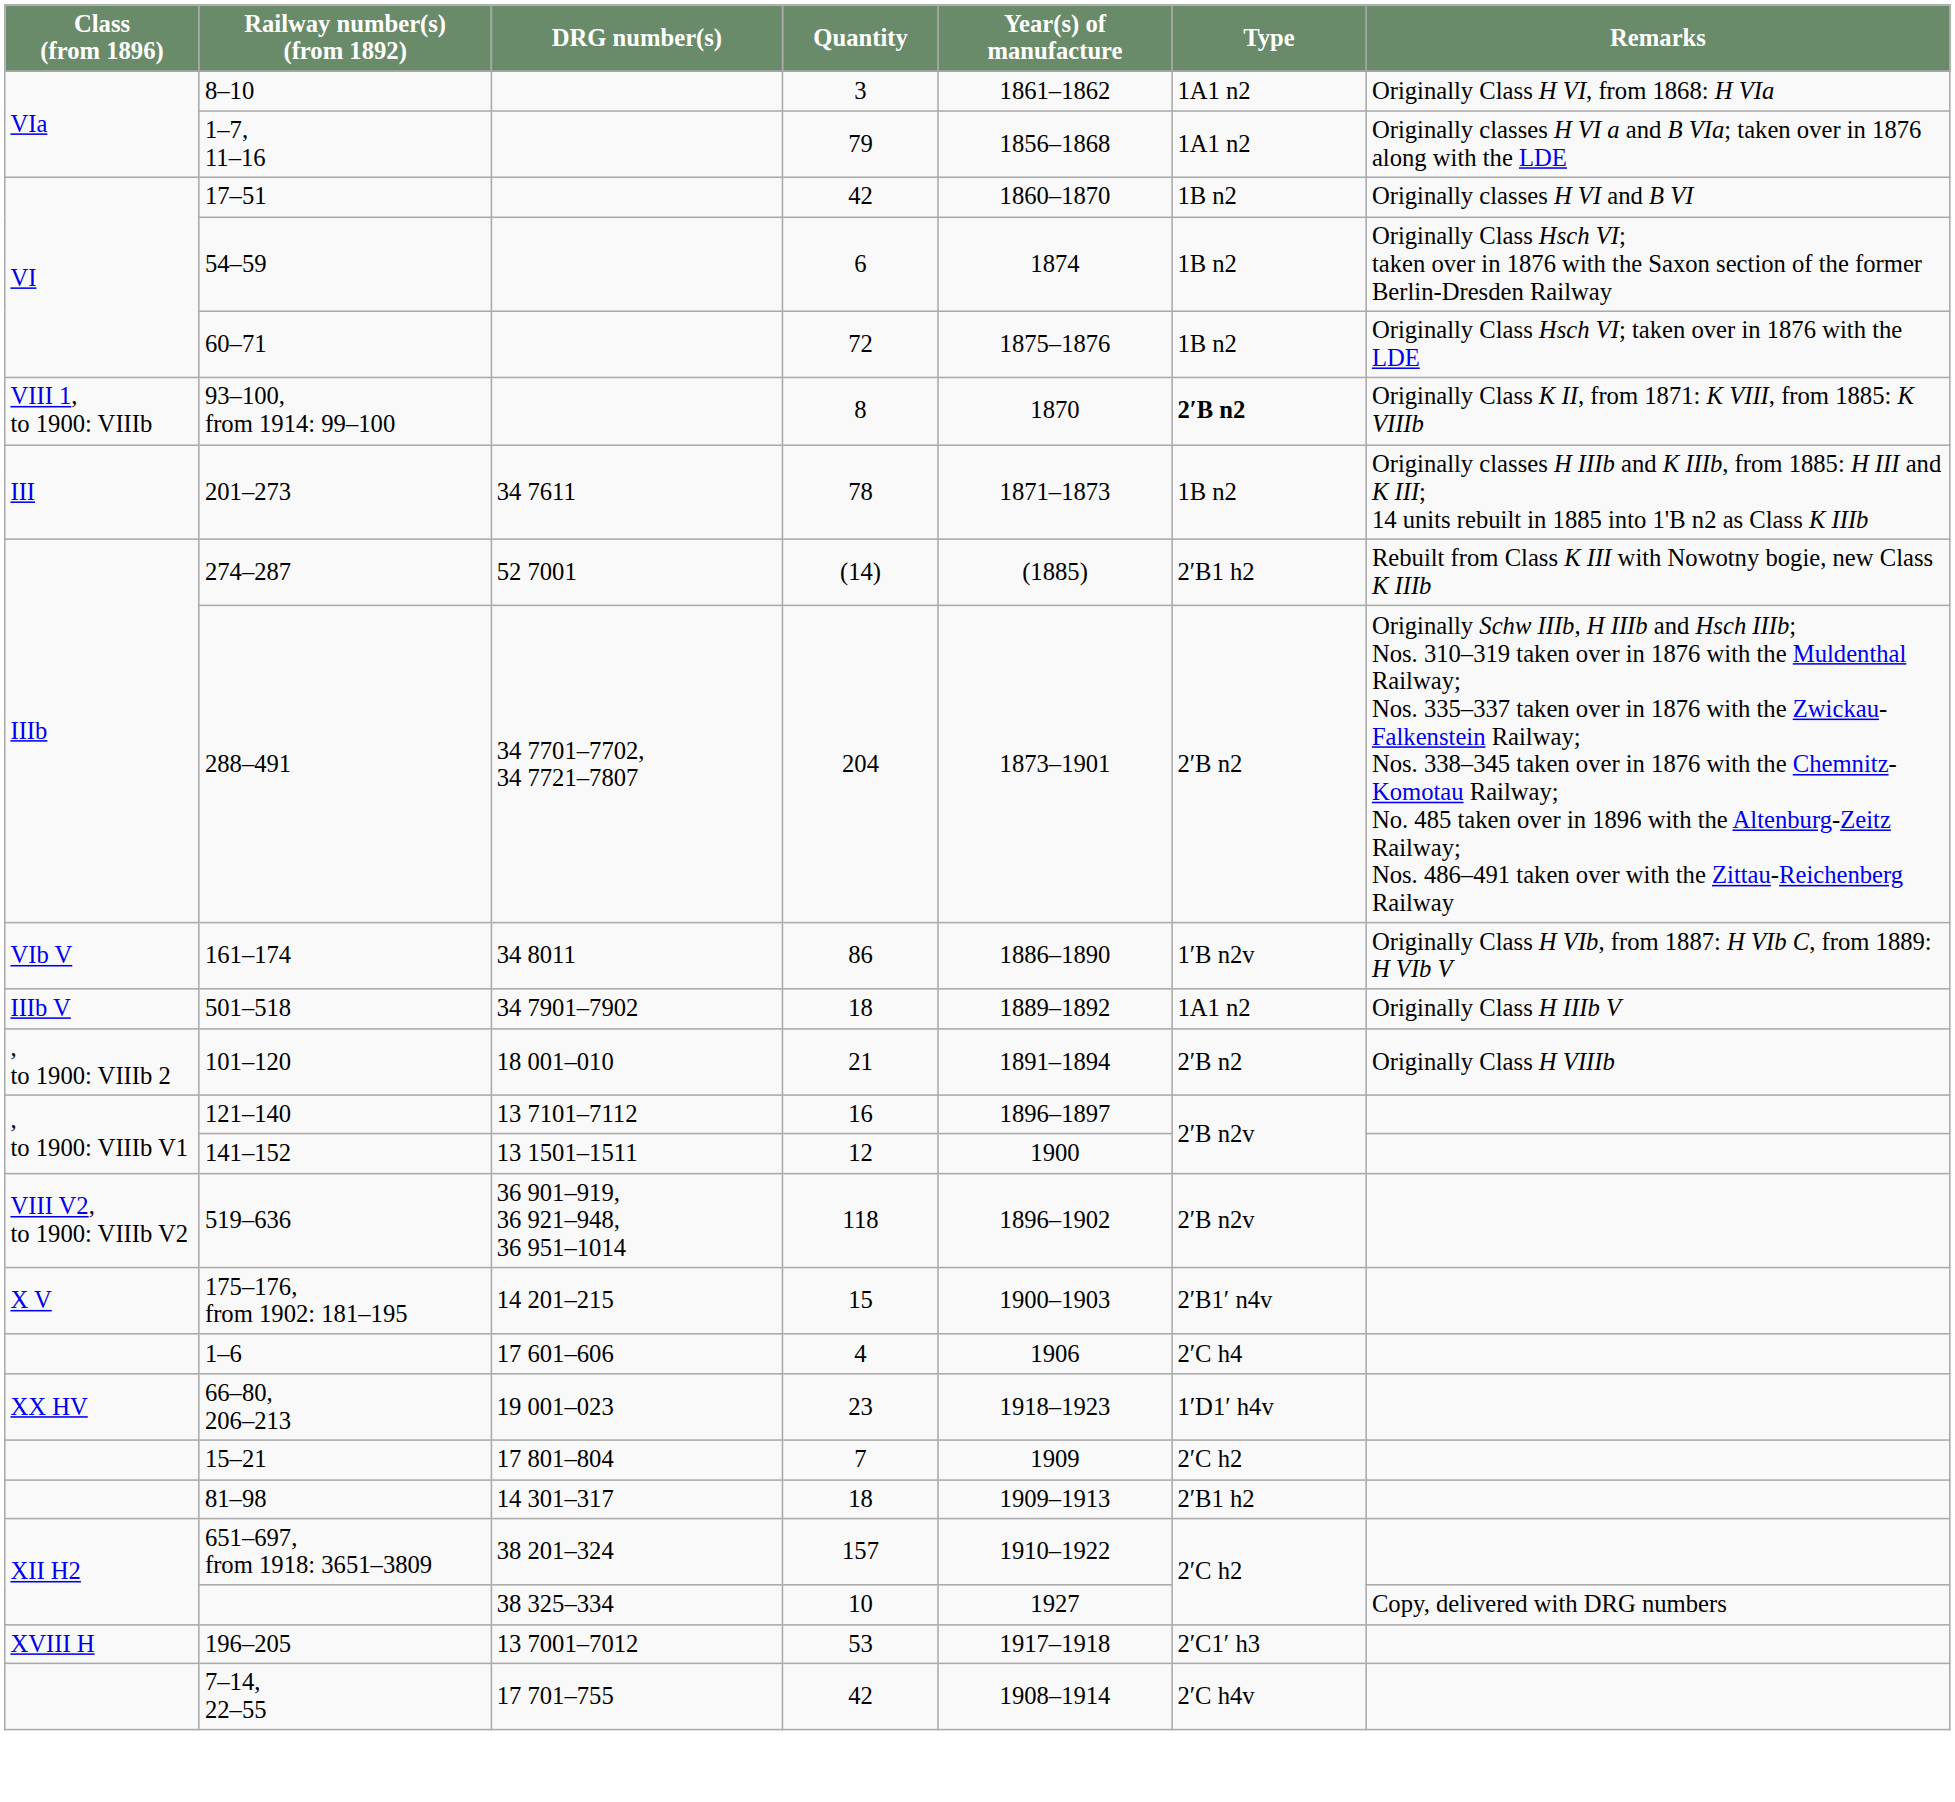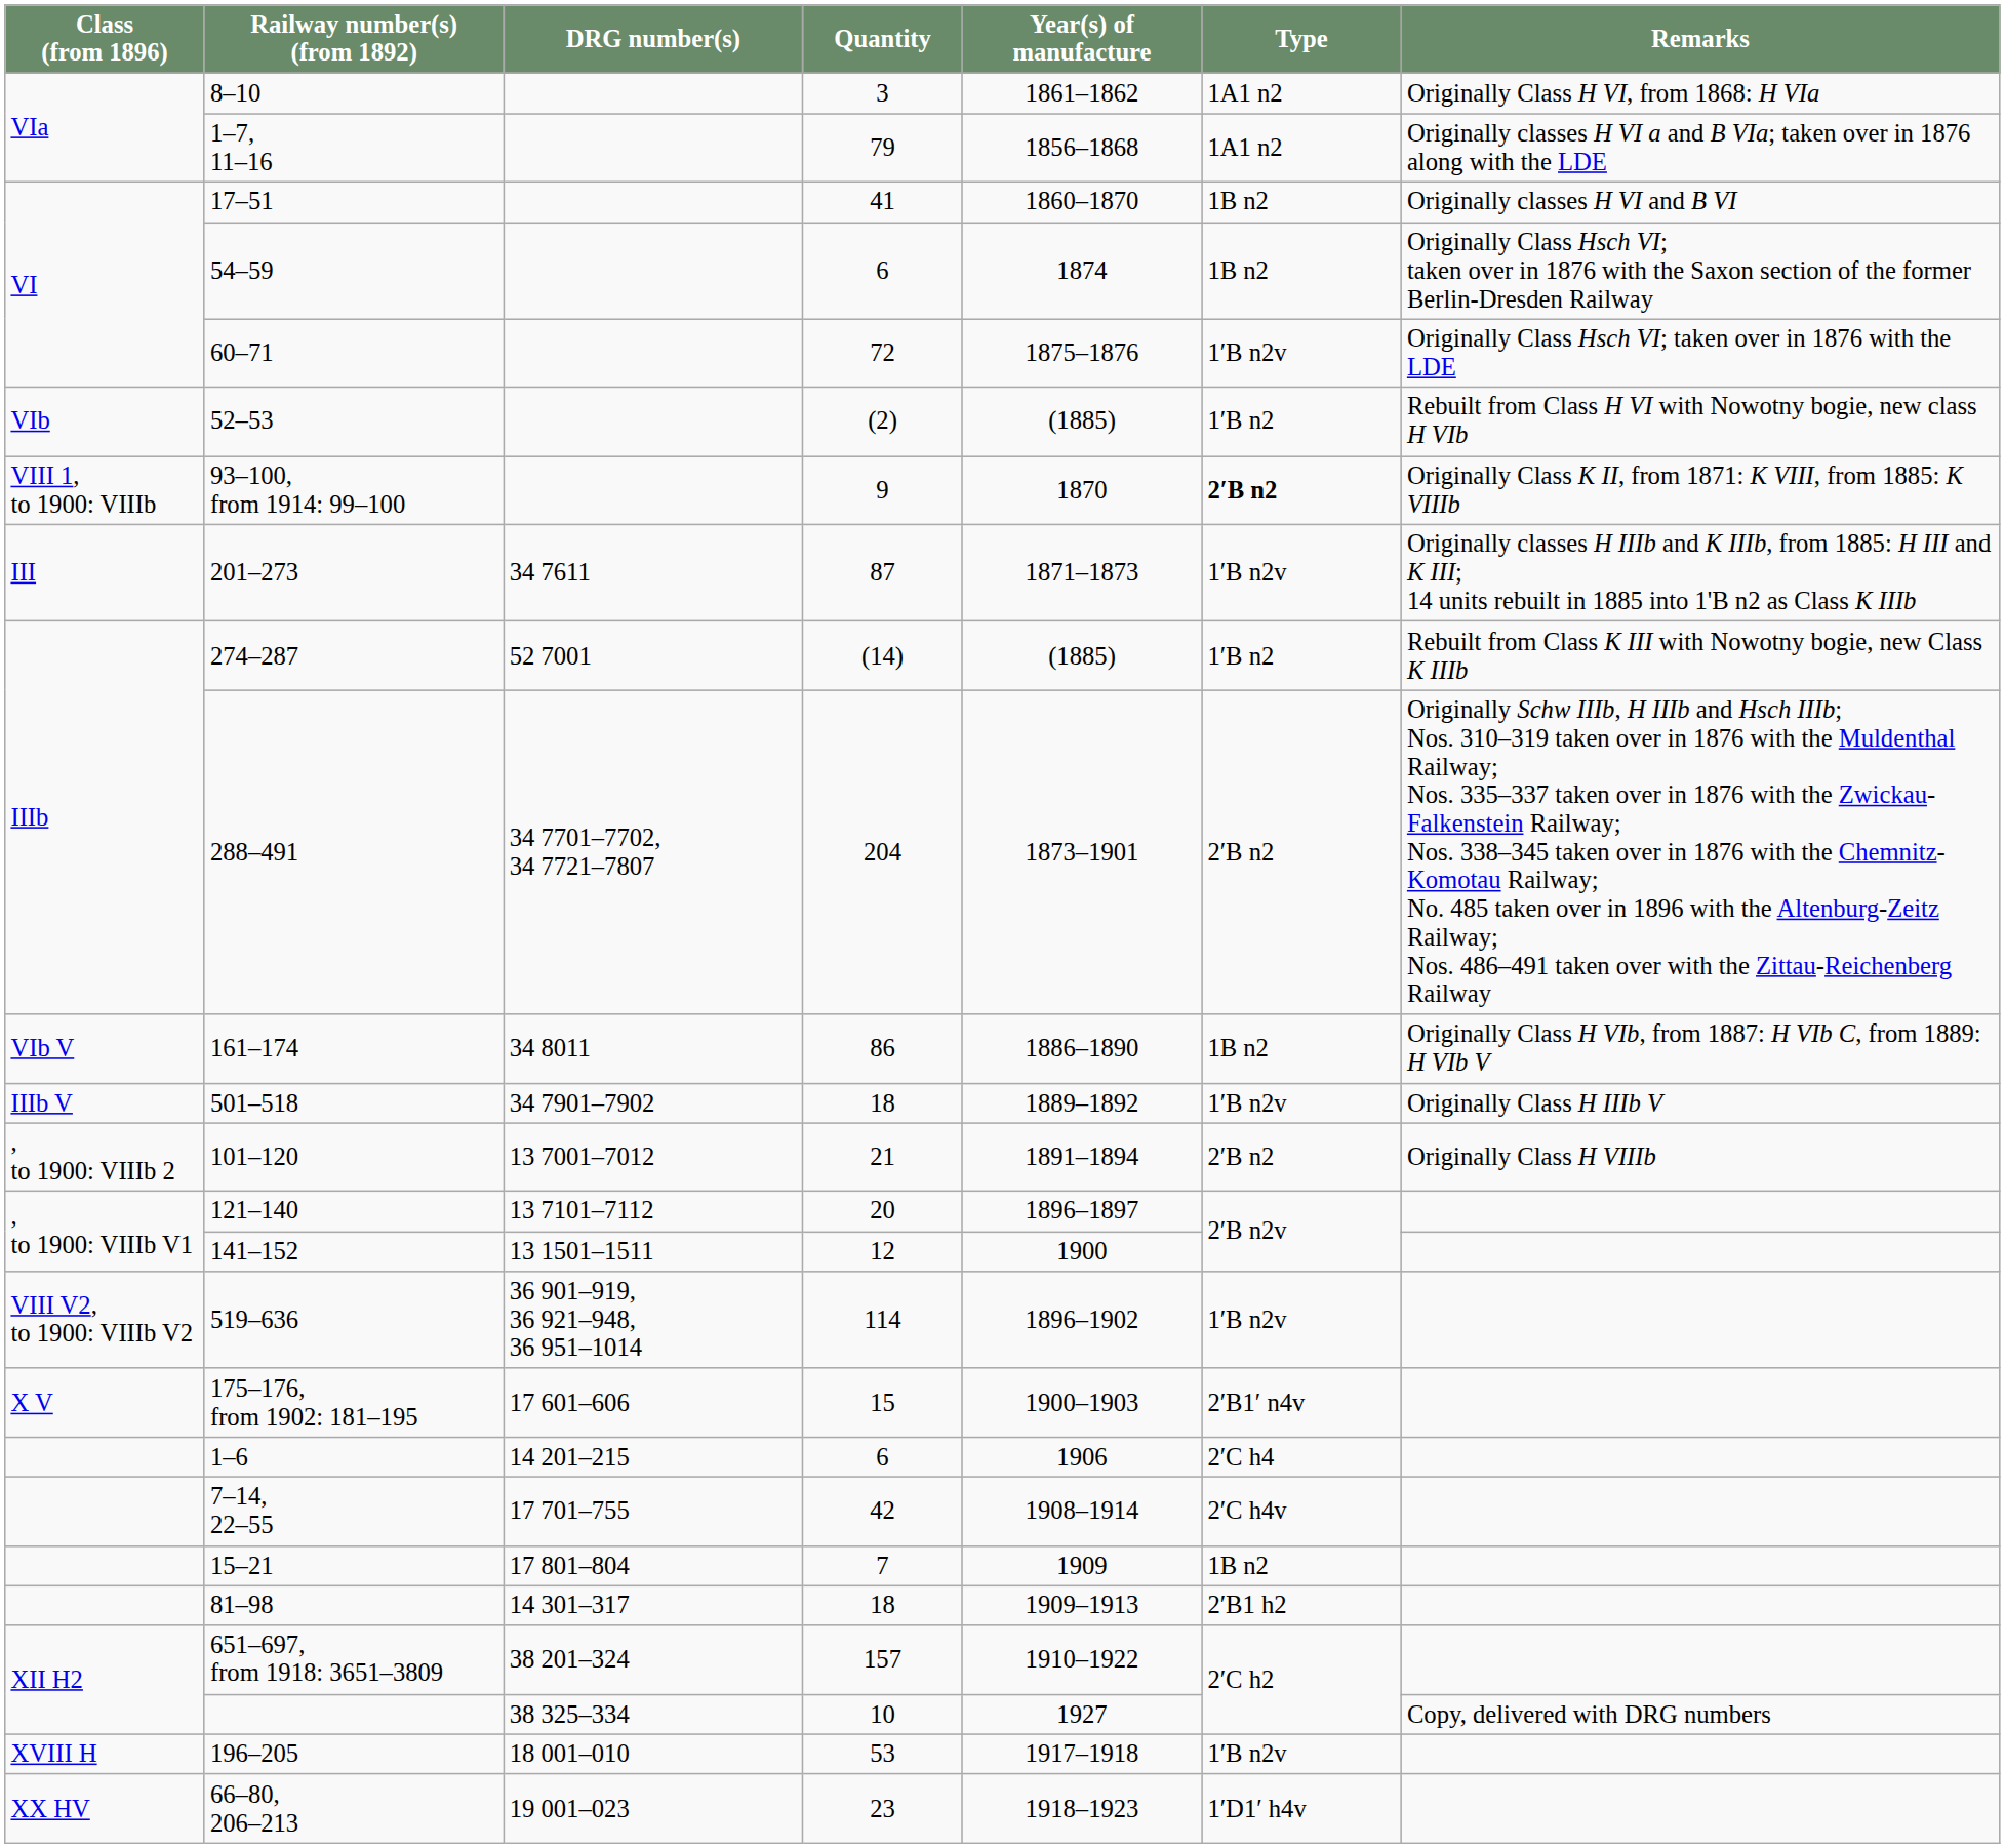17–51 | Quantity: 42 -> 41
60–71 | Type: 1B n2 -> 1′B n2v
+ row: VIb | 52–53 | (2) | (1885) | 1′B n2 | Rebuilt from Class H VI with Nowotny bogie, new class H VIb
93–100, from 1914: 99–100 | Quantity: 8 -> 9
201–273 | Quantity: 78 -> 87
201–273 | Type: 1B n2 -> 1′B n2v
274–287 | Type: 2′B1 h2 -> 1′B n2
161–174 | Type: 1′B n2v -> 1B n2
501–518 | Type: 1A1 n2 -> 1′B n2v
101–120 | DRG number(s): 18 001–010 -> 13 7001–7012
121–140 | Quantity: 16 -> 20
519–636 | Quantity: 118 -> 114
519–636 | Type: 2′B n2v -> 1′B n2v
175–176, from 1902: 181–195 | DRG number(s): 14 201–215 -> 17 601–606
1–6 | DRG number(s): 17 601–606 -> 14 201–215
1–6 | Quantity: 4 -> 6
rows swapped: 7–14, 22–55 <-> 66–80, 206–213
15–21 | Type: 2′C h2 -> 1B n2
196–205 | DRG number(s): 13 7001–7012 -> 18 001–010
196–205 | Type: 2′C1′ h3 -> 1′B n2v
